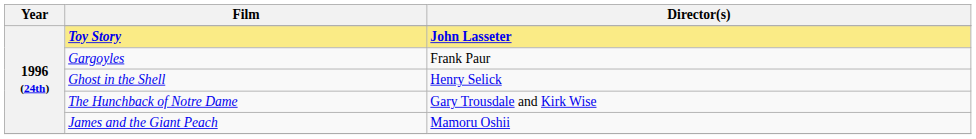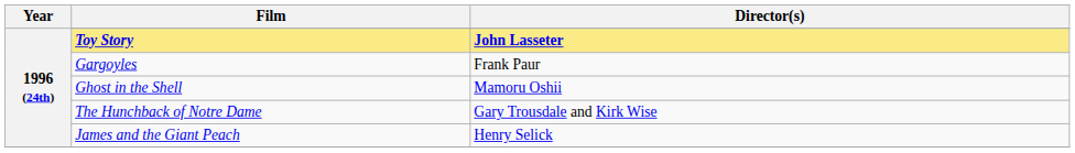Ghost in the Shell | Director(s): Henry Selick -> Mamoru Oshii
James and the Giant Peach | Director(s): Mamoru Oshii -> Henry Selick
